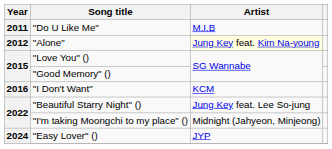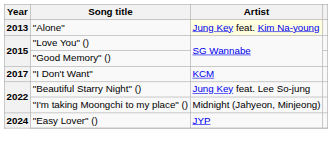- row: 2011 | "Do U Like Me" | M.I.B
"Alone" | Year: 2012 -> 2013
"I Don't Want" | Year: 2016 -> 2017
